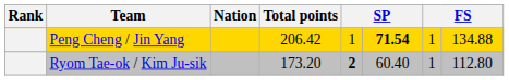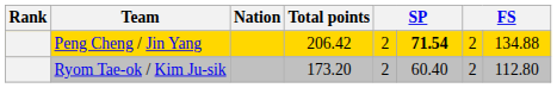Peng Cheng / Jin Yang | column 5: 1 -> 2
Peng Cheng / Jin Yang | column 7: 1 -> 2
Ryom Tae-ok / Kim Ju-sik | column 5: bold -> normal
Ryom Tae-ok / Kim Ju-sik | column 7: 1 -> 2
